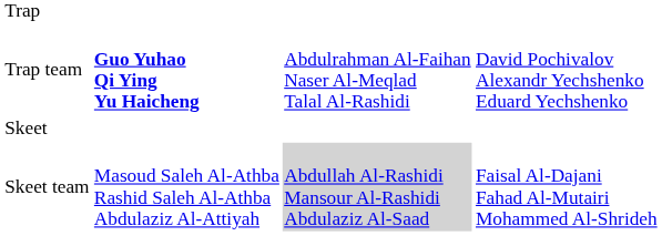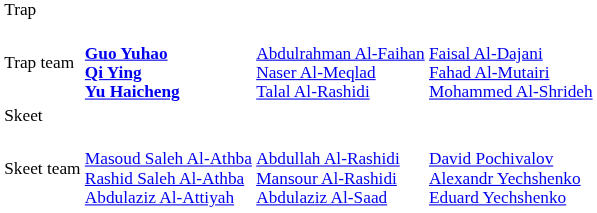Trap team | column 4: David Pochivalov Alexandr Yechshenko Eduard Yechshenko -> Faisal Al-Dajani Fahad Al-Mutairi Mohammed Al-Shrideh
Skeet team | column 3: lightgrey background -> no background
Skeet team | column 4: Faisal Al-Dajani Fahad Al-Mutairi Mohammed Al-Shrideh -> David Pochivalov Alexandr Yechshenko Eduard Yechshenko
